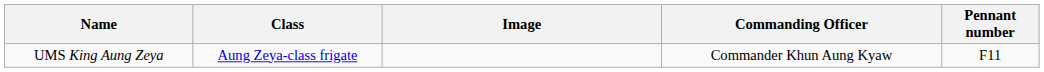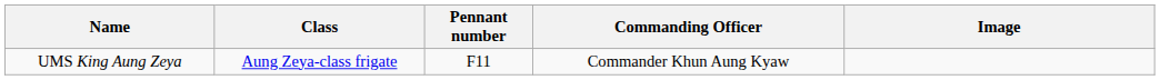columns swapped: Pennant number <-> Image
